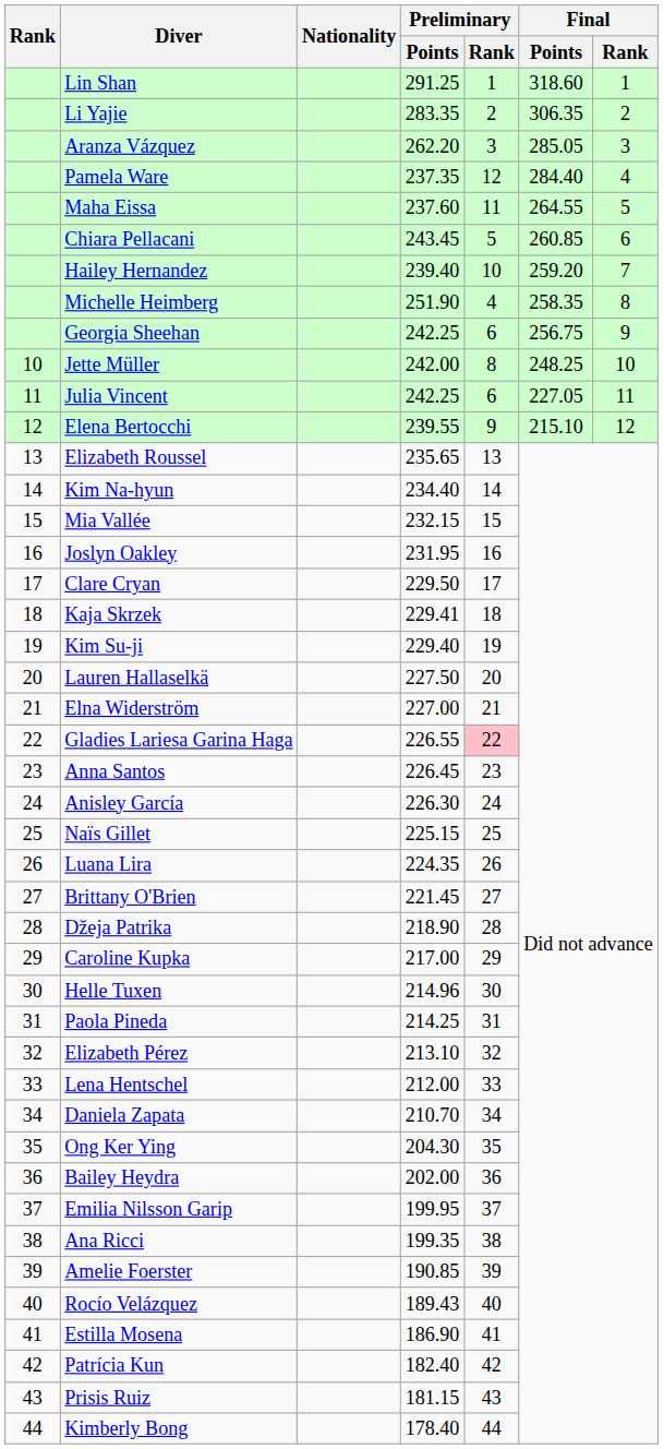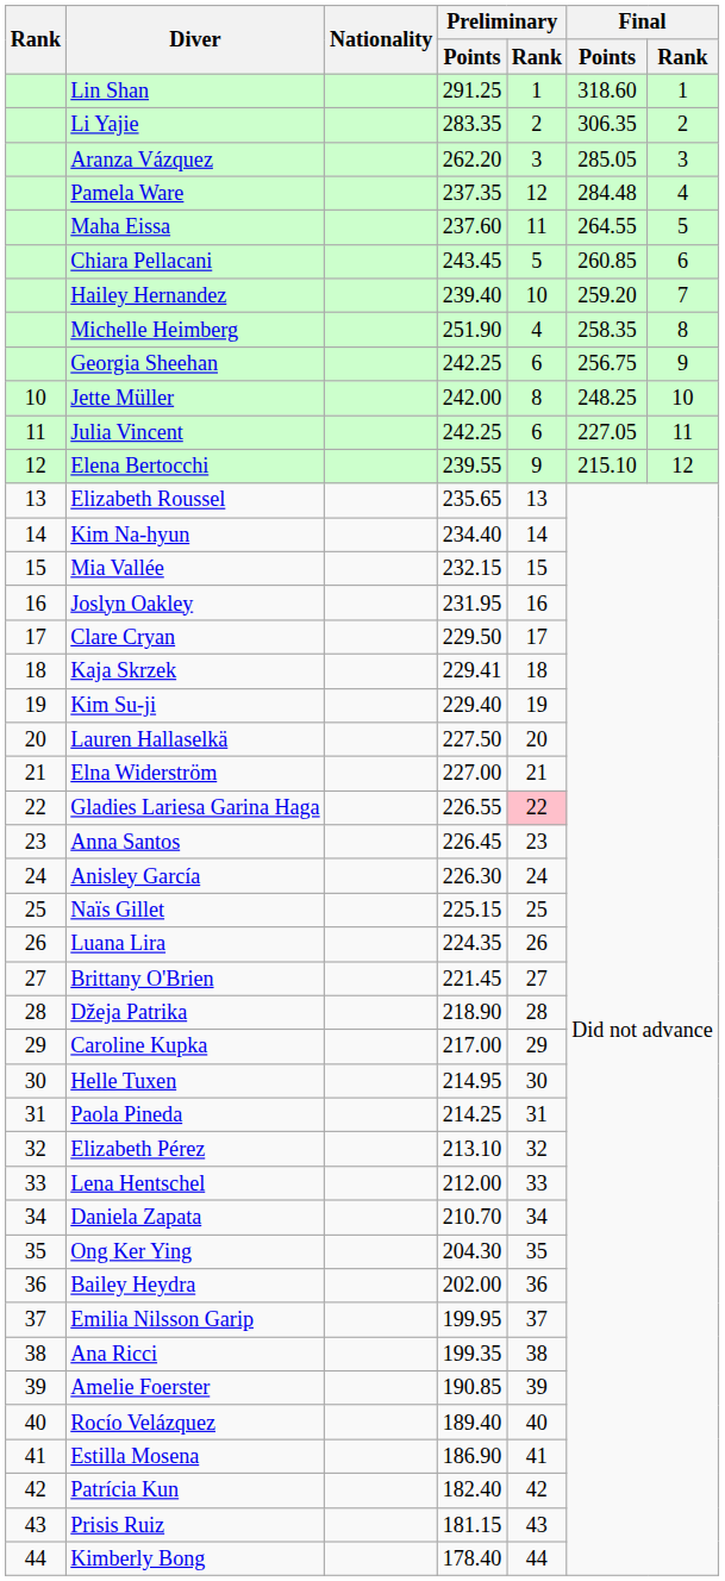Pamela Ware | Final / Points: 284.40 -> 284.48
Helle Tuxen | Preliminary / Points: 214.96 -> 214.95
Rocío Velázquez | Preliminary / Points: 189.43 -> 189.40
